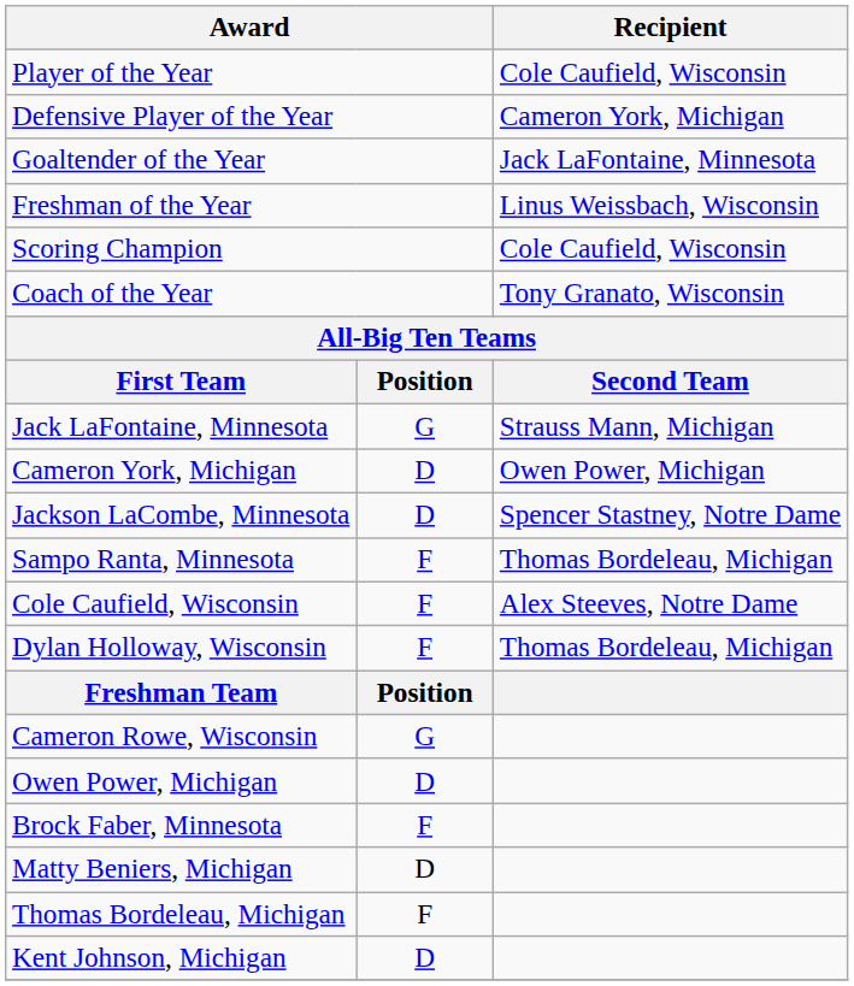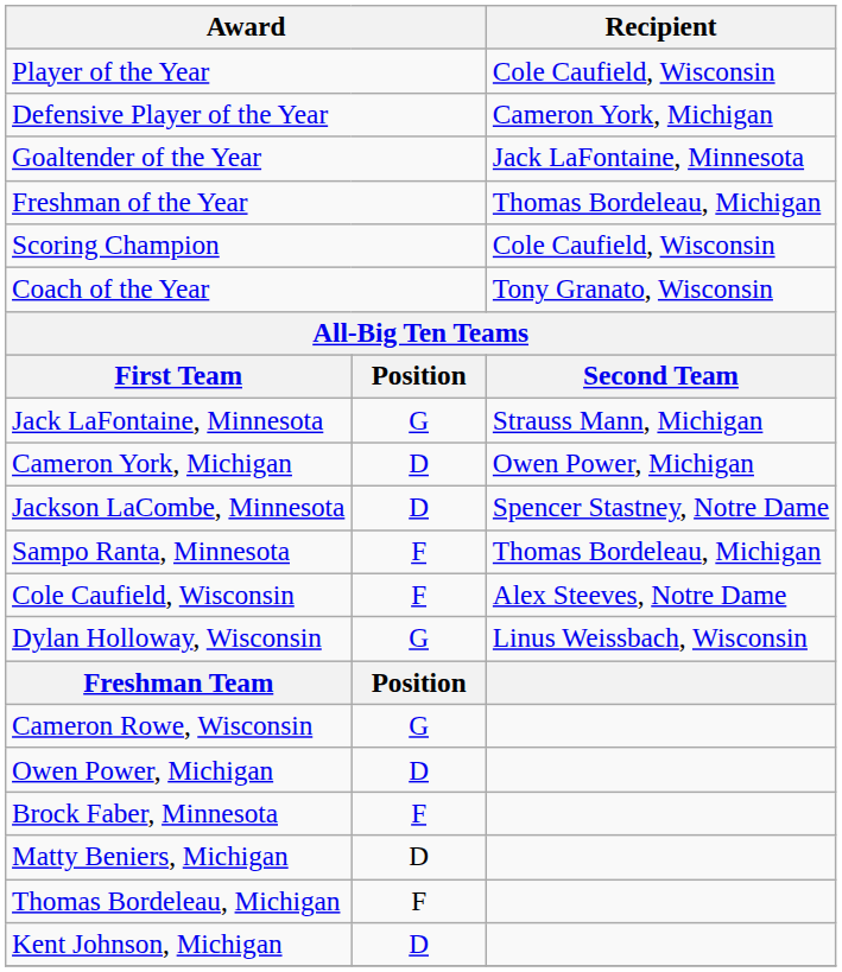Freshman of the Year | Recipient: Linus Weissbach, Wisconsin -> Thomas Bordeleau, Michigan
Dylan Holloway, Wisconsin | column 2: F -> G
Dylan Holloway, Wisconsin | Recipient: Thomas Bordeleau, Michigan -> Linus Weissbach, Wisconsin
